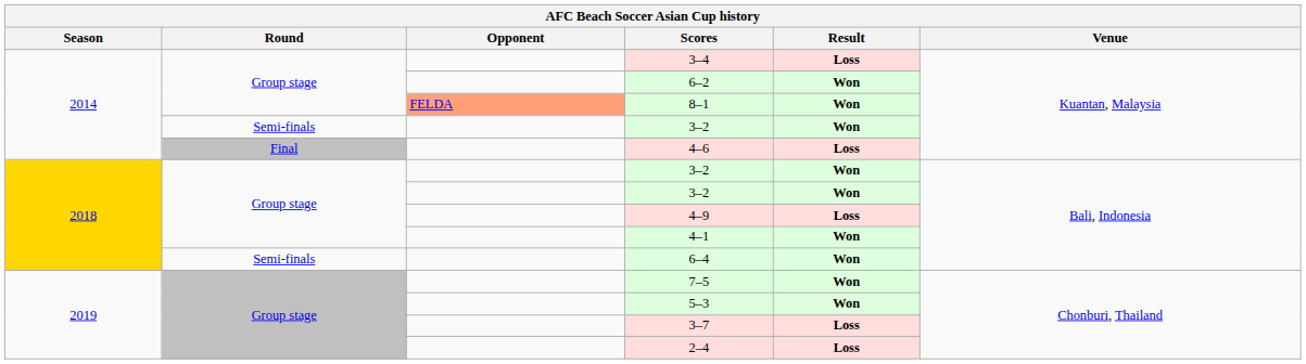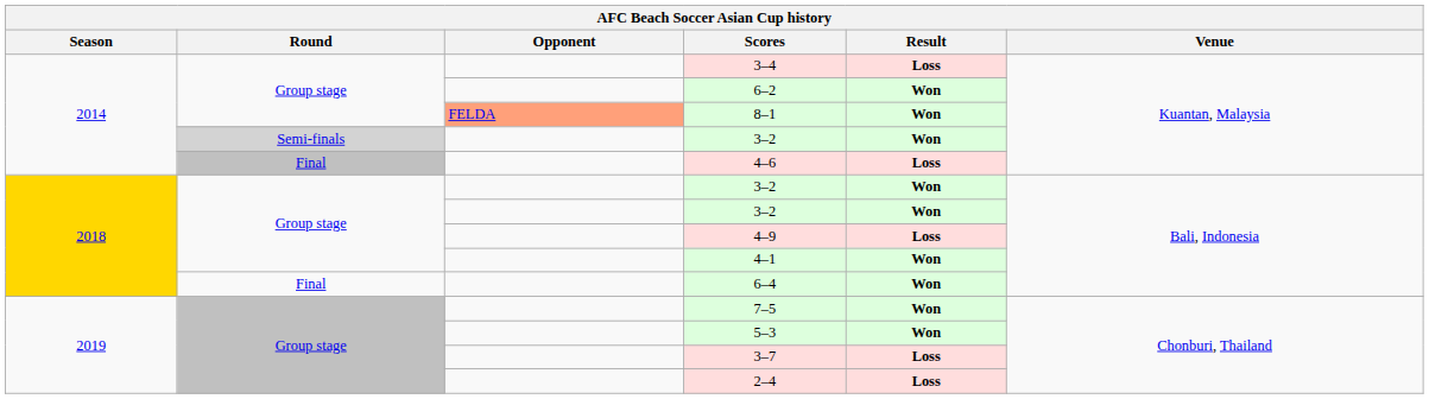2014 / 3–2 | Round: no background -> lightgrey background
6–4 | Round: Semi-finals -> Final
